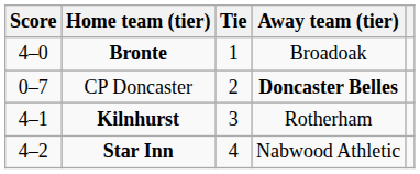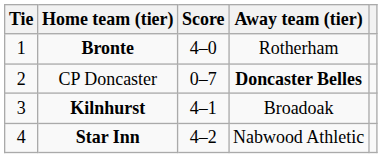columns swapped: Tie <-> Score
Bronte | Away team (tier): Broadoak -> Rotherham
Kilnhurst | Away team (tier): Rotherham -> Broadoak
